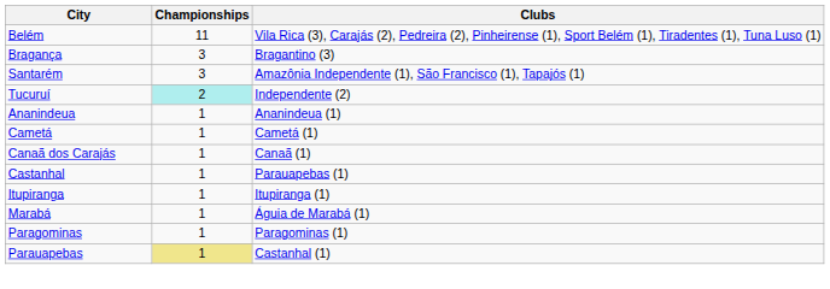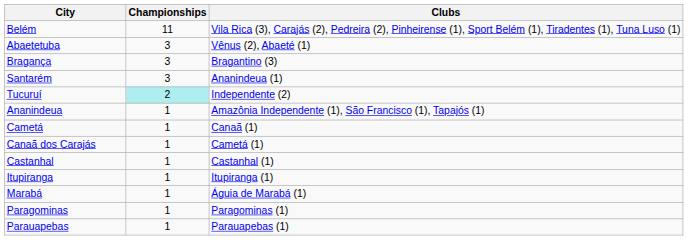+ row: Abaetetuba | 3 | Vênus (2), Abaeté (1)
Santarém | Clubs: Amazônia Independente (1), São Francisco (1), Tapajós (1) -> Ananindeua (1)
Ananindeua | Clubs: Ananindeua (1) -> Amazônia Independente (1), São Francisco (1), Tapajós (1)
Cametá | Clubs: Cametá (1) -> Canaã (1)
Canaã dos Carajás | Clubs: Canaã (1) -> Cametá (1)
Castanhal | Clubs: Parauapebas (1) -> Castanhal (1)
Parauapebas | Championships: khaki background -> no background
Parauapebas | Clubs: Castanhal (1) -> Parauapebas (1)
